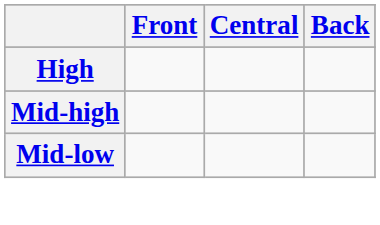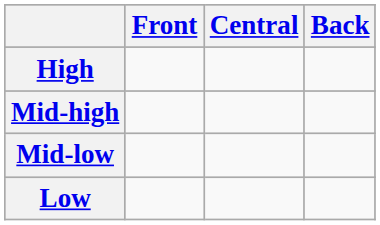+ row: Low
